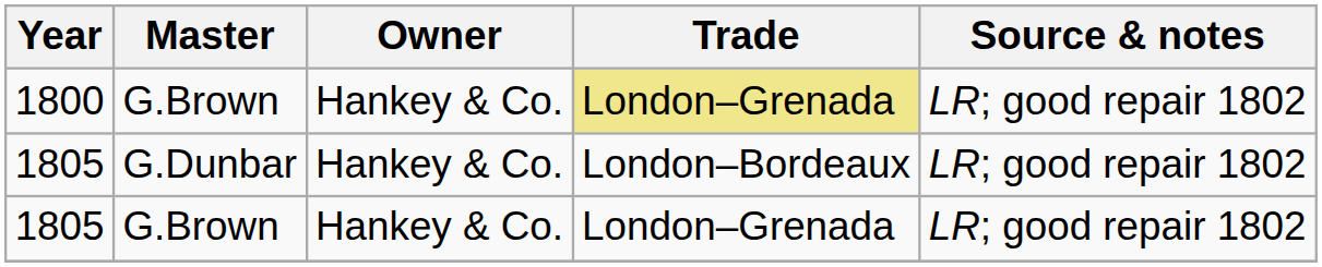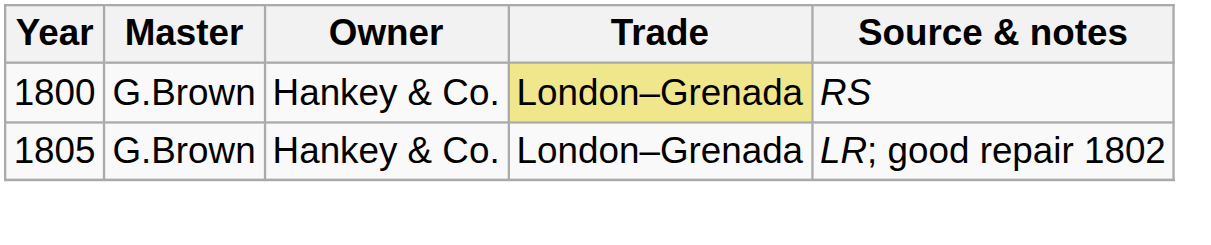1800 | Source & notes: LR; good repair 1802 -> RS
- row: 1805 | G.Dunbar | Hankey & Co. | London–Bordeaux | LR; good repair 1802
